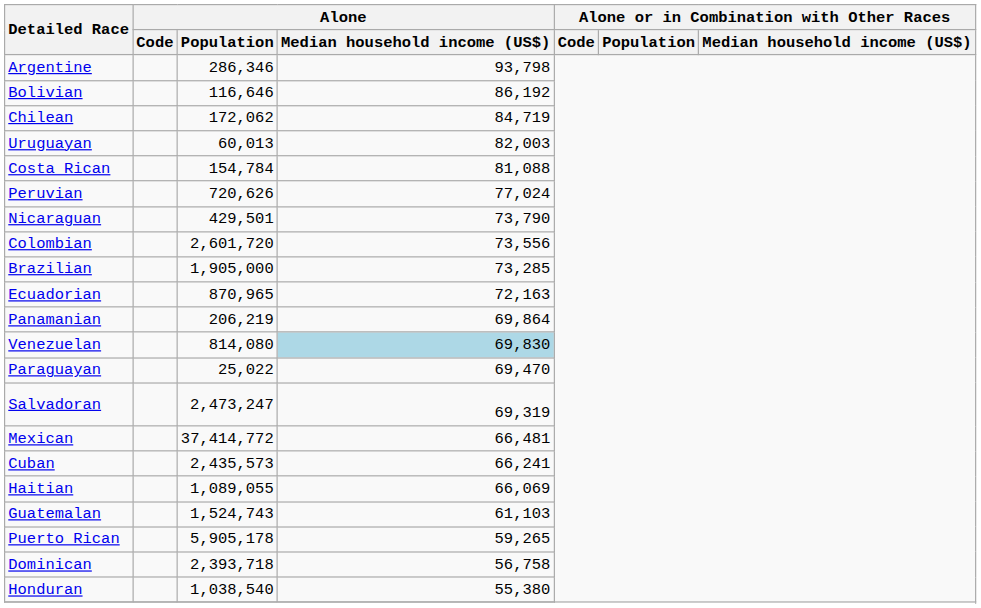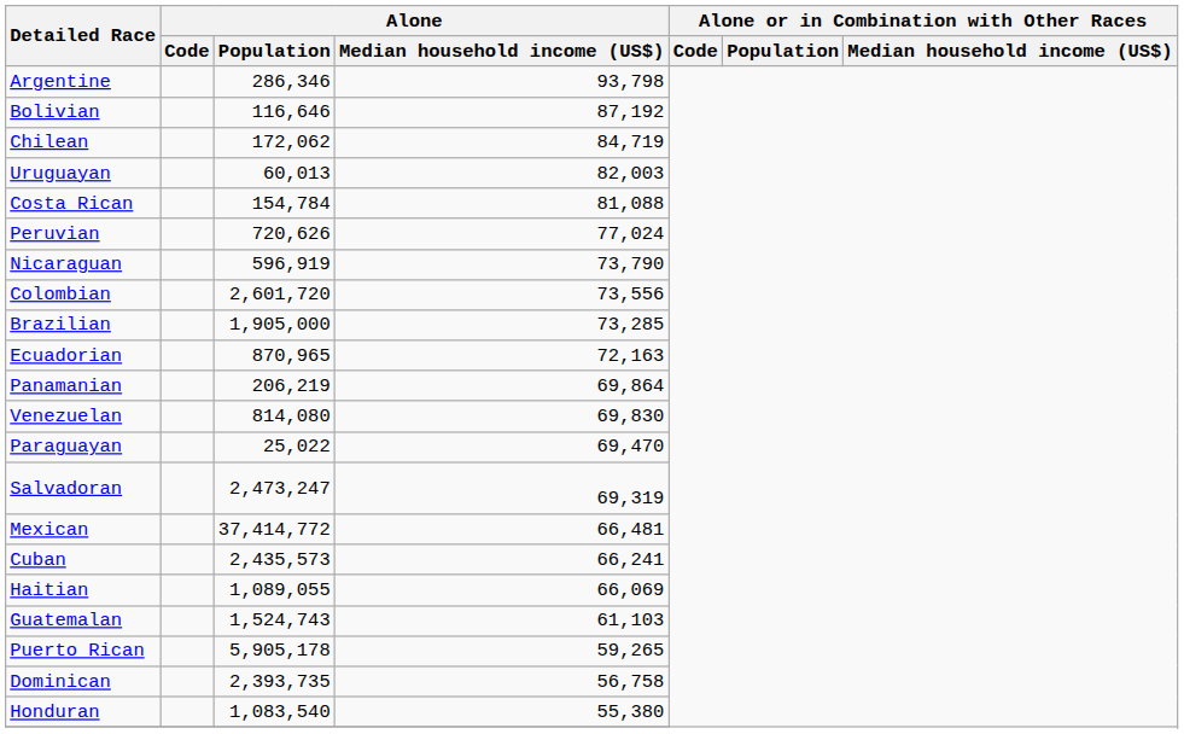Bolivian | Alone / Median household income (US$): 86,192 -> 87,192
Nicaraguan | Alone / Population: 429,501 -> 596,919
Venezuelan | Alone / Median household income (US$): lightblue background -> no background
Dominican | Alone / Population: 2,393,718 -> 2,393,735
Honduran | Alone / Population: 1,038,540 -> 1,083,540
